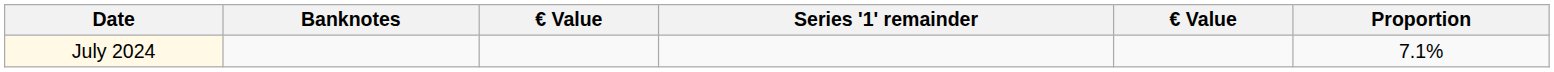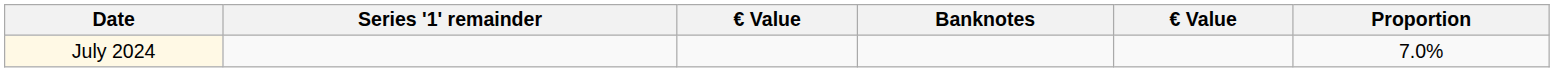columns swapped: Banknotes <-> Series '1' remainder
July 2024 | Proportion: 7.1% -> 7.0%
